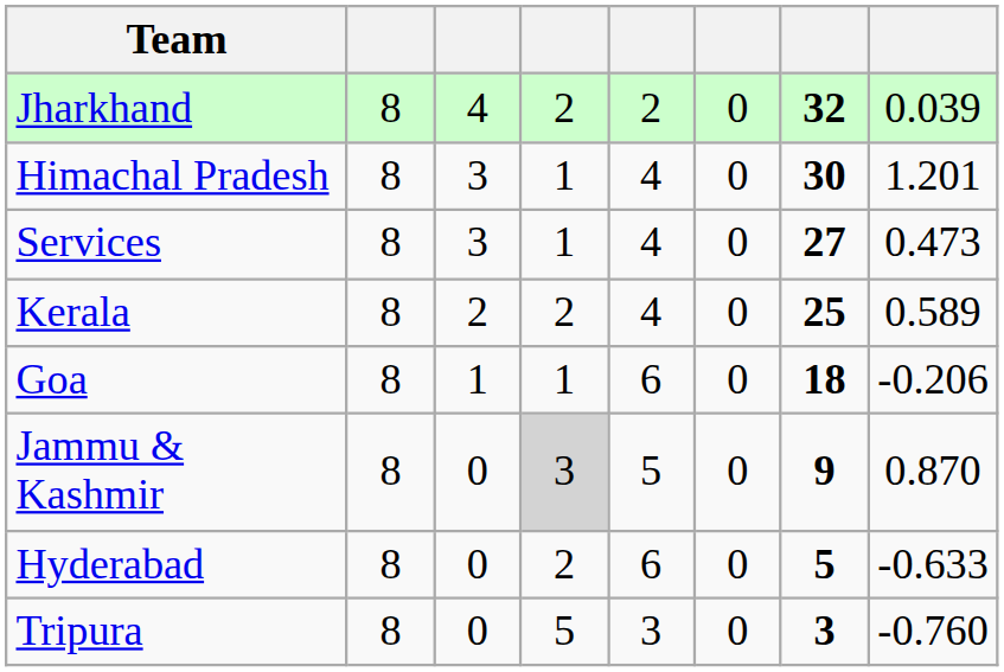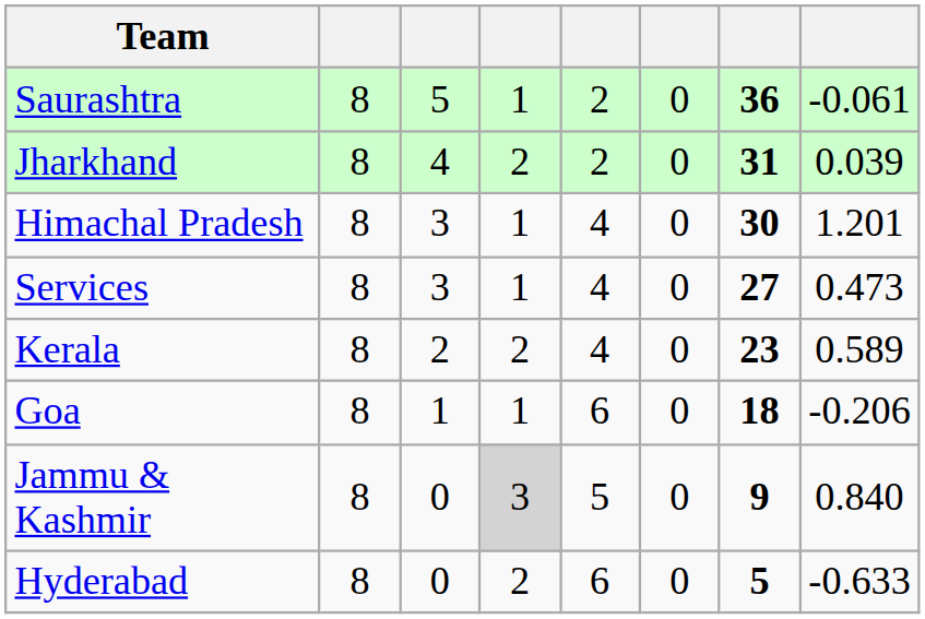+ row: Saurashtra | 8 | 5 | 1 | 2 | 0 | 36 | -0.061
Jharkhand | column 7: 32 -> 31
Kerala | column 7: 25 -> 23
Jammu & Kashmir | column 8: 0.870 -> 0.840
- row: Tripura | 8 | 0 | 5 | 3 | 0 | 3 | -0.760
